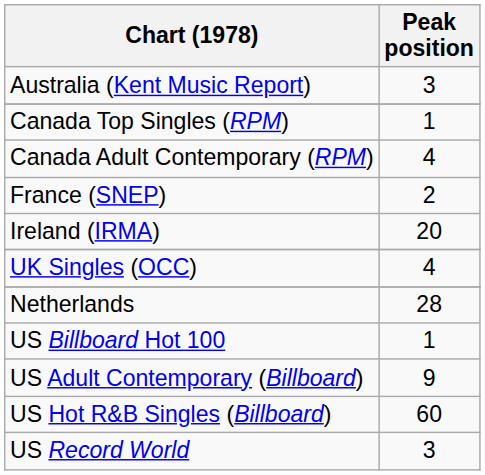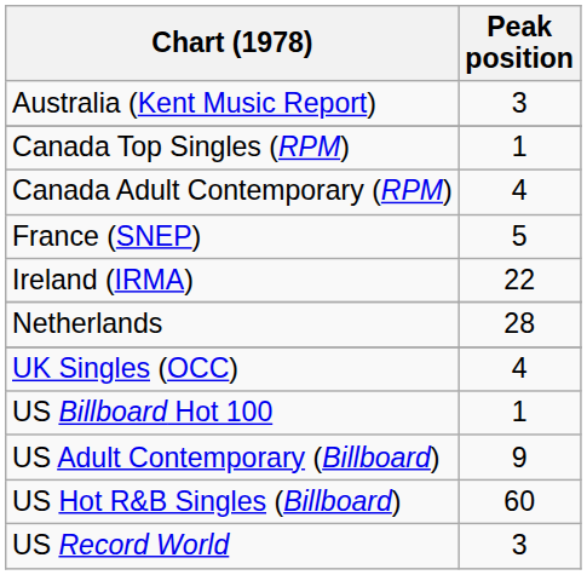France (SNEP) | Peak position: 2 -> 5
Ireland (IRMA) | Peak position: 20 -> 22
rows swapped: Netherlands <-> UK Singles (OCC)
